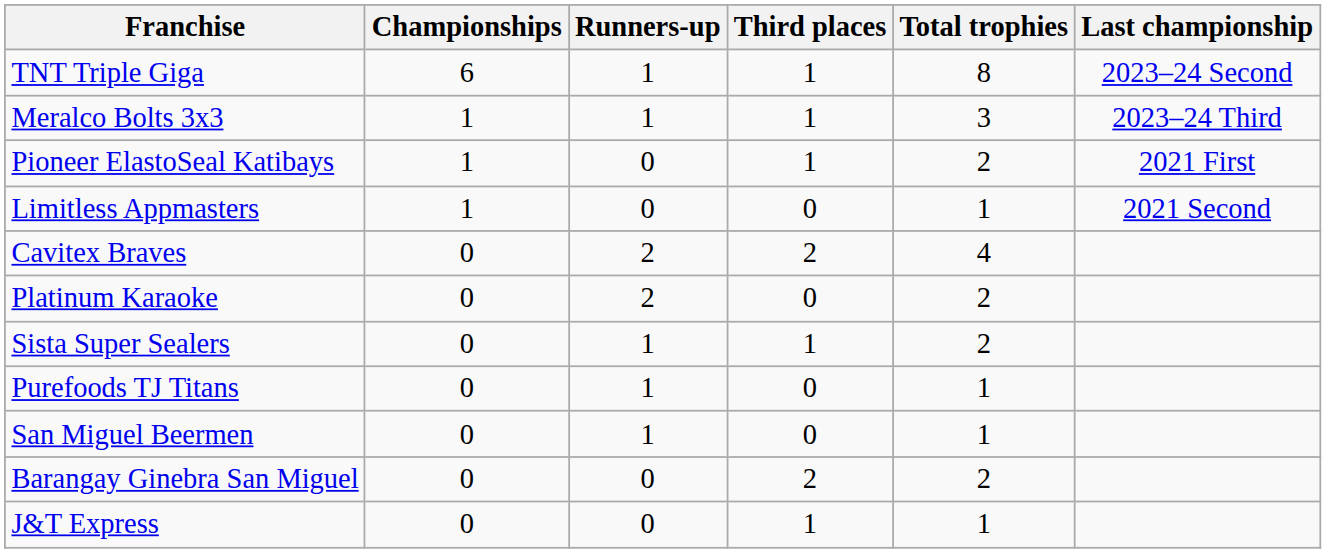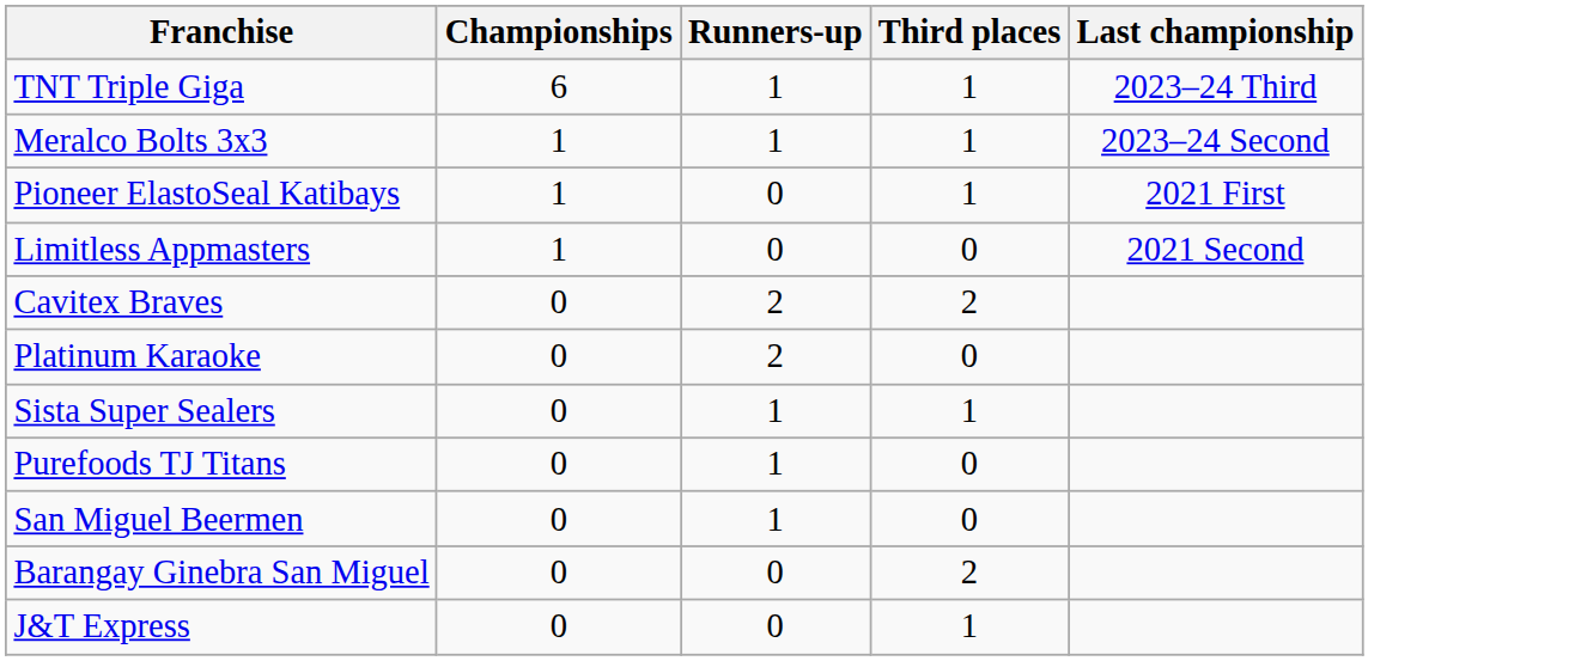- column: Total trophies | 8 | 3 | 2 | 1 | 4 | 2 | 2 | 1 | 1 | 2 | 1
TNT Triple Giga | Last championship: 2023–24 Second -> 2023–24 Third
Meralco Bolts 3x3 | Last championship: 2023–24 Third -> 2023–24 Second
